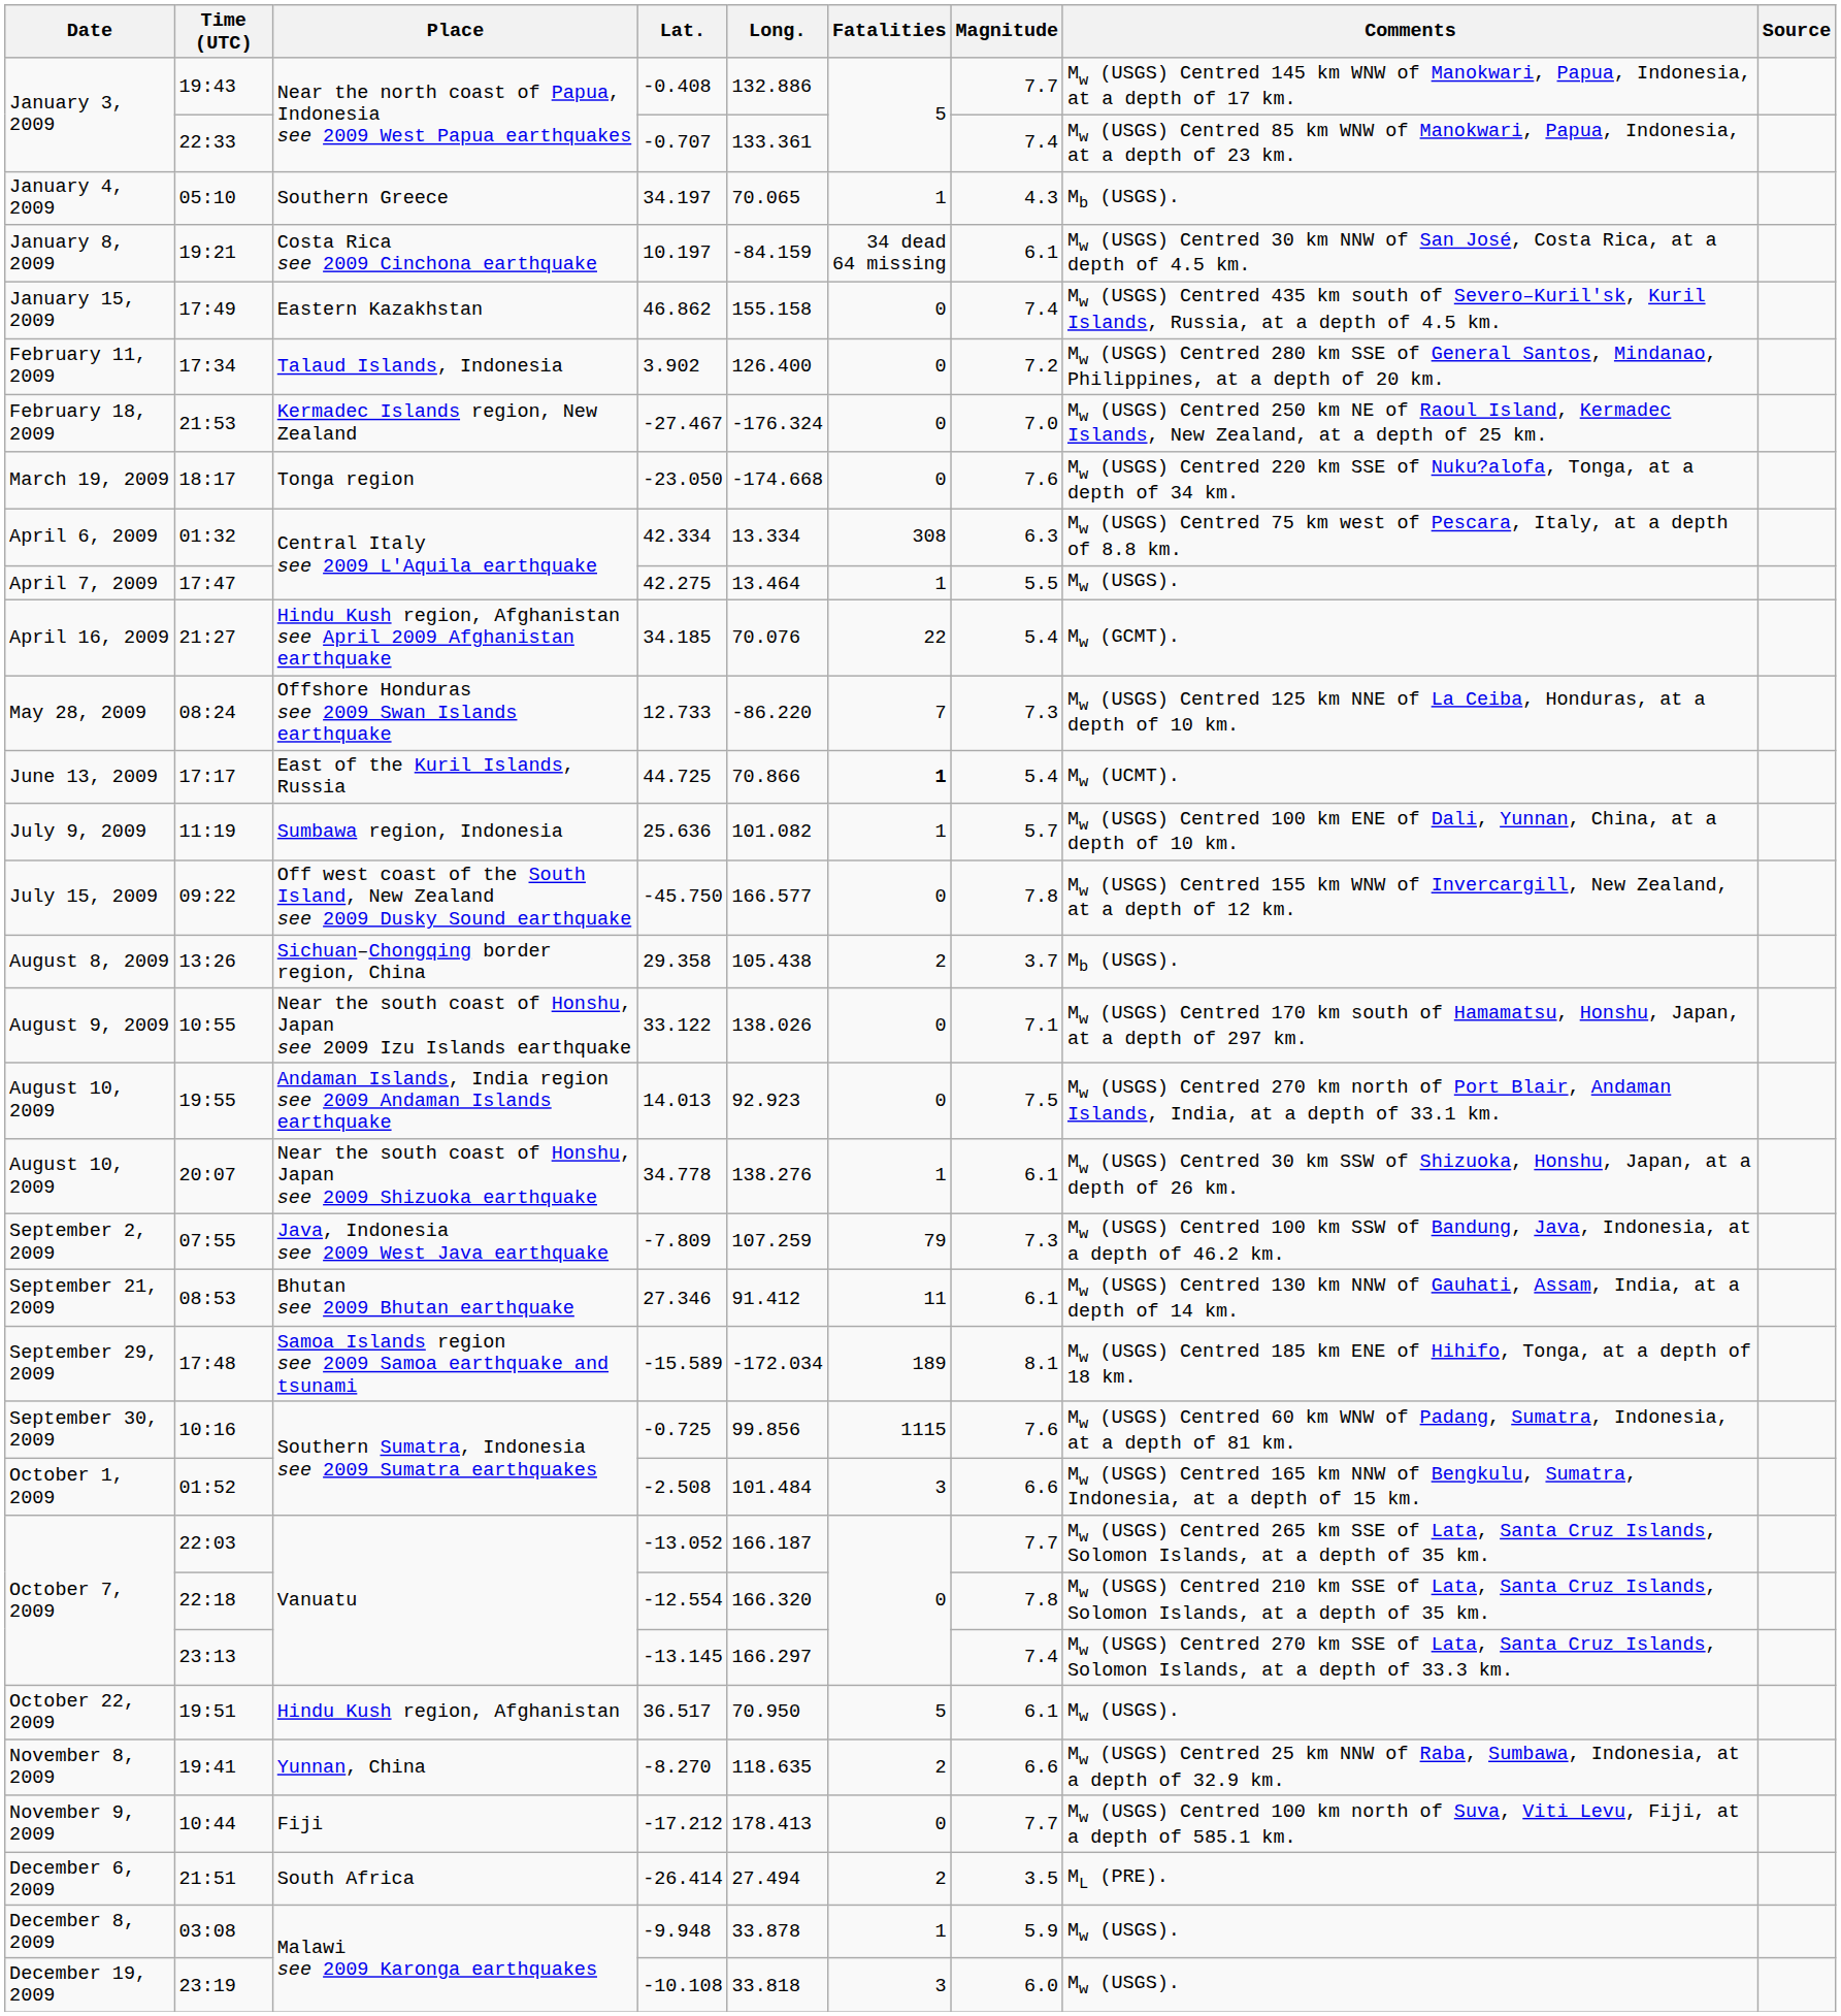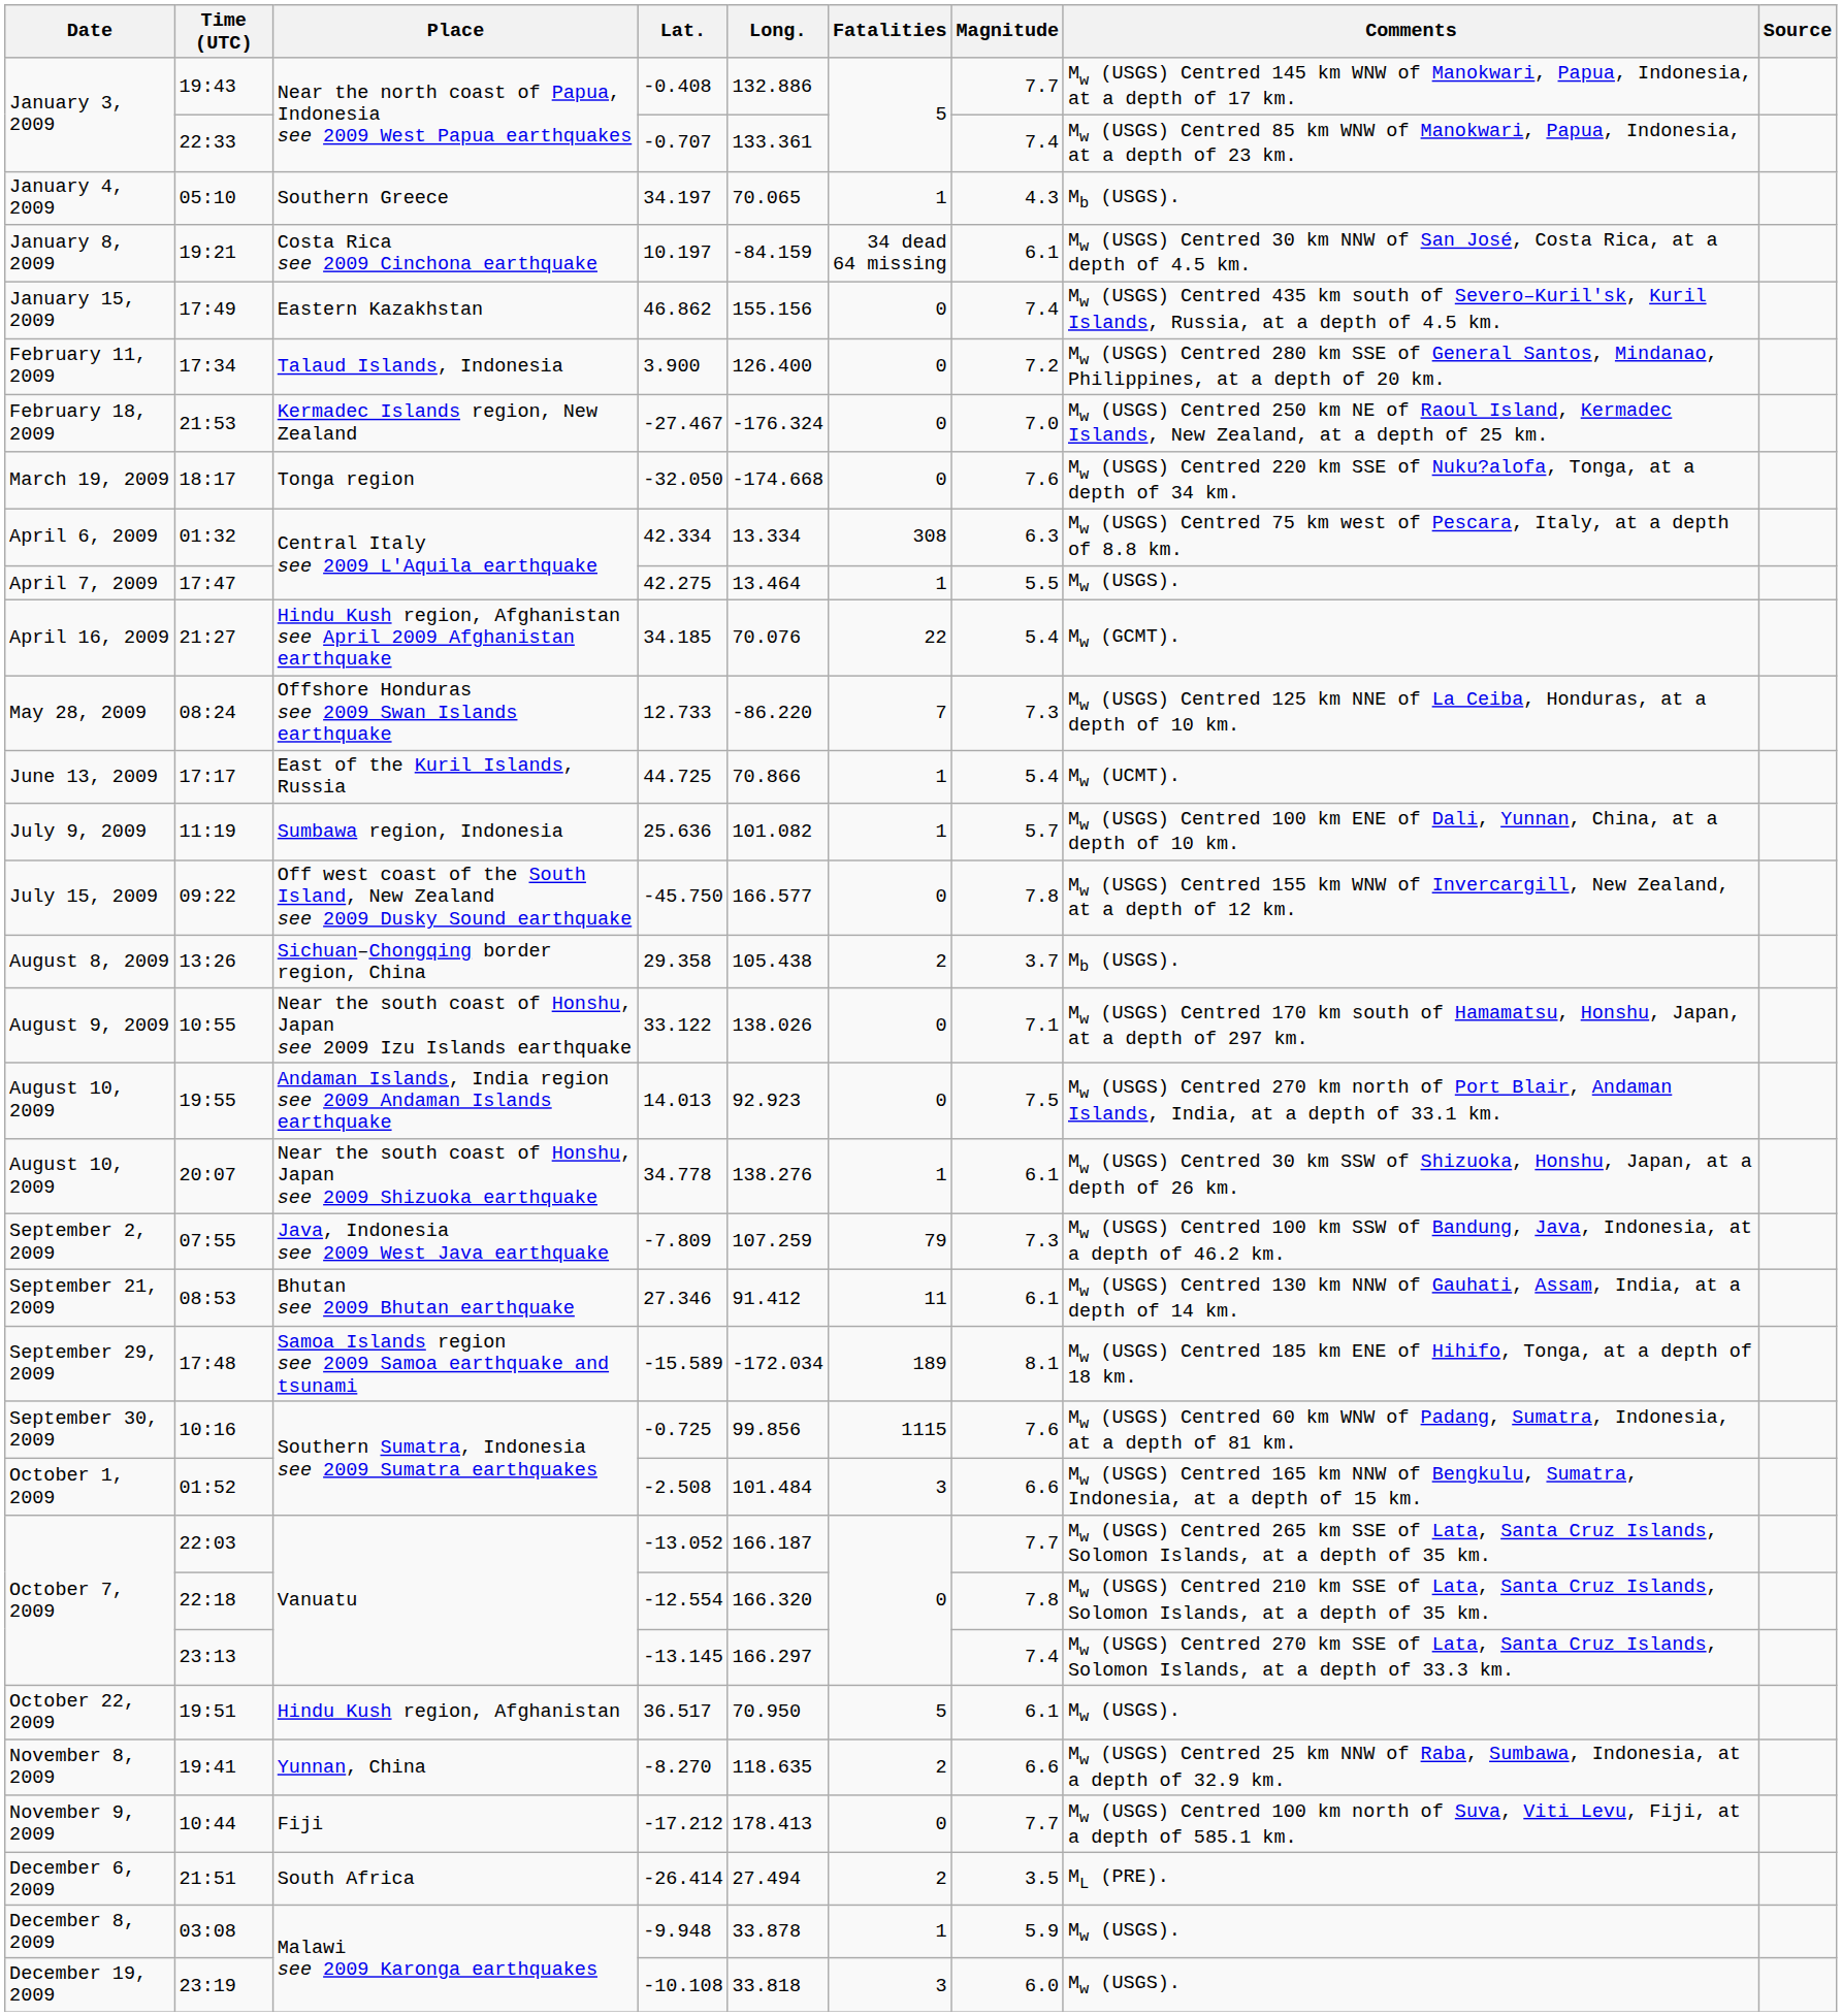17:49 | Long.: 155.158 -> 155.156
17:34 | Lat.: 3.902 -> 3.900
18:17 | Lat.: -23.050 -> -32.050
17:17 | Fatalities: bold -> normal
